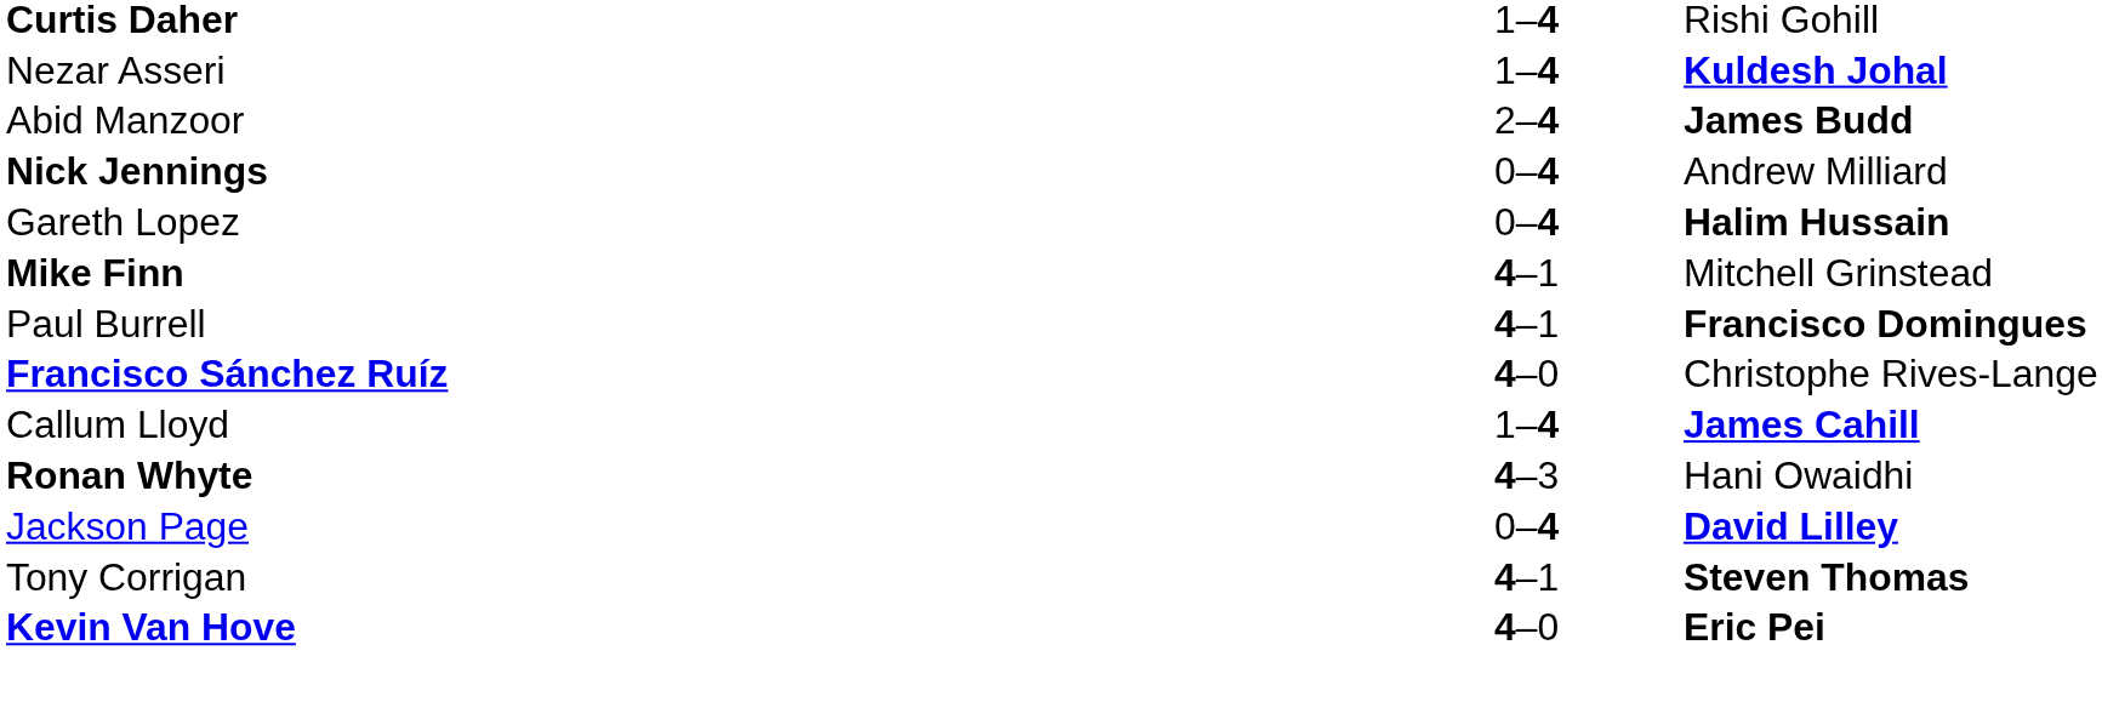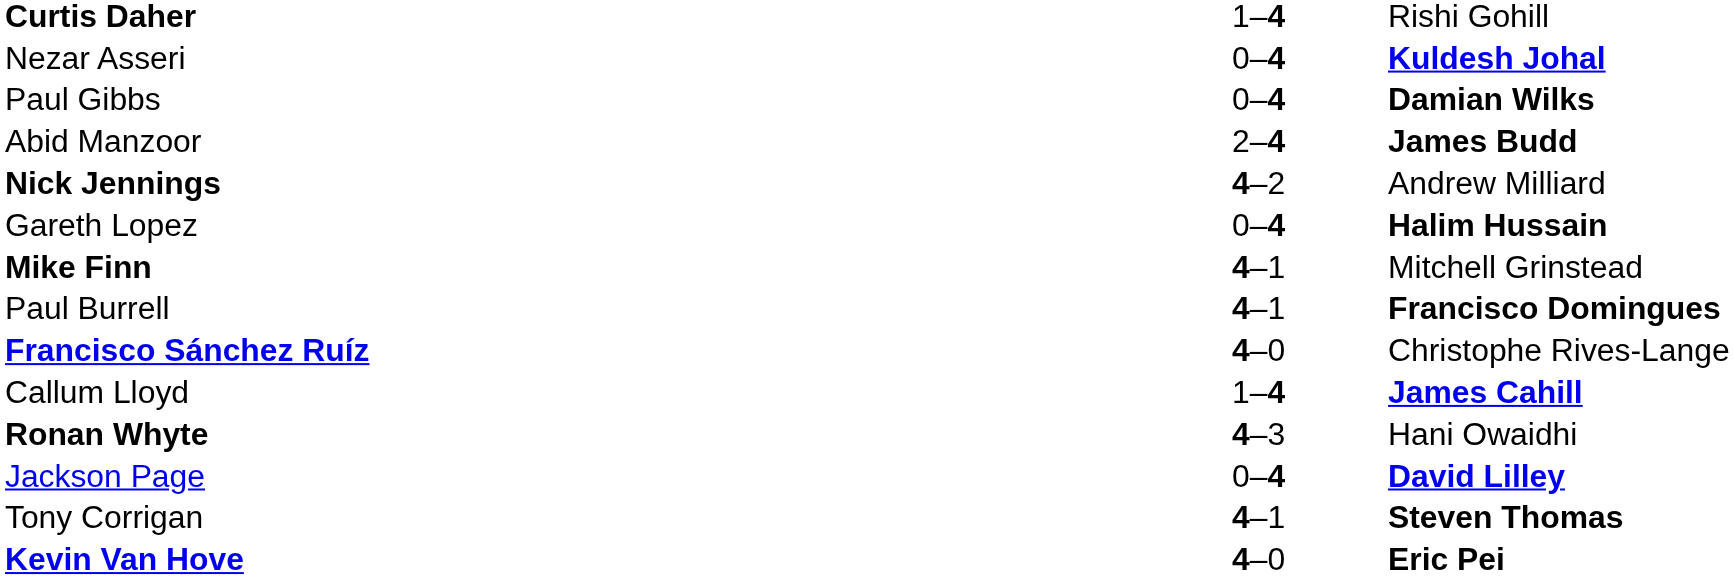Nezar Asseri | column 2: 1–4 -> 0–4
+ row: Paul Gibbs | 0–4 | Damian Wilks
Nick Jennings | column 2: 0–4 -> 4–2
